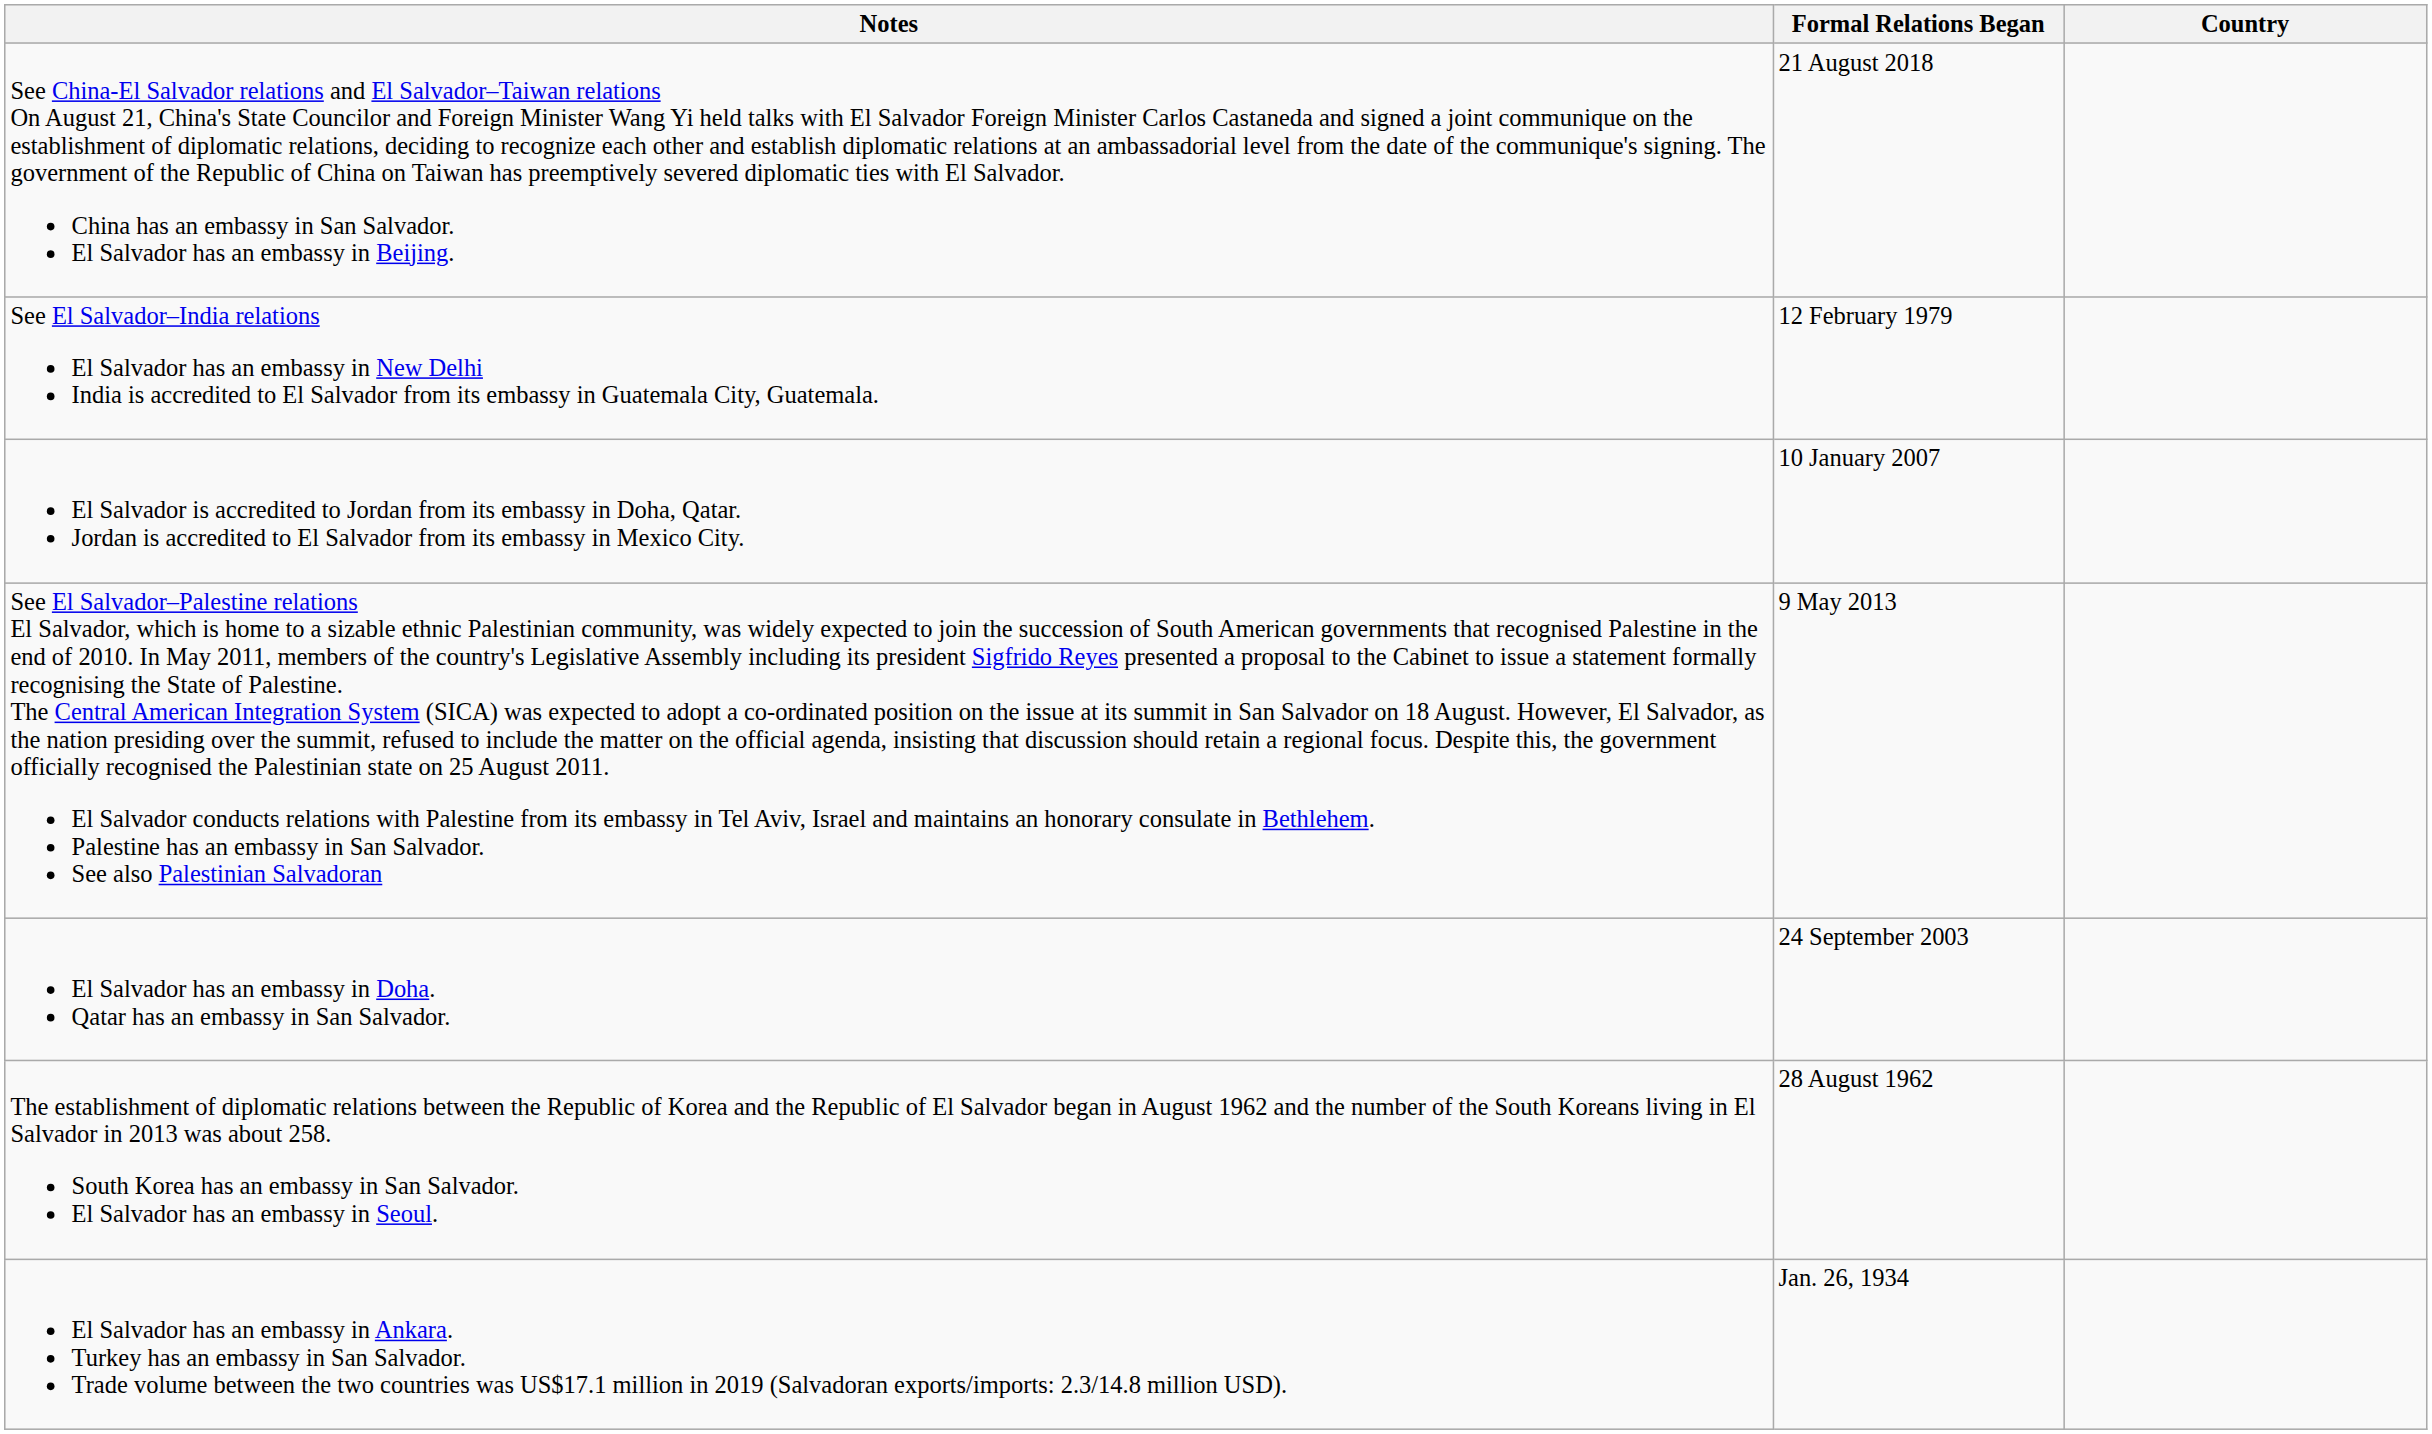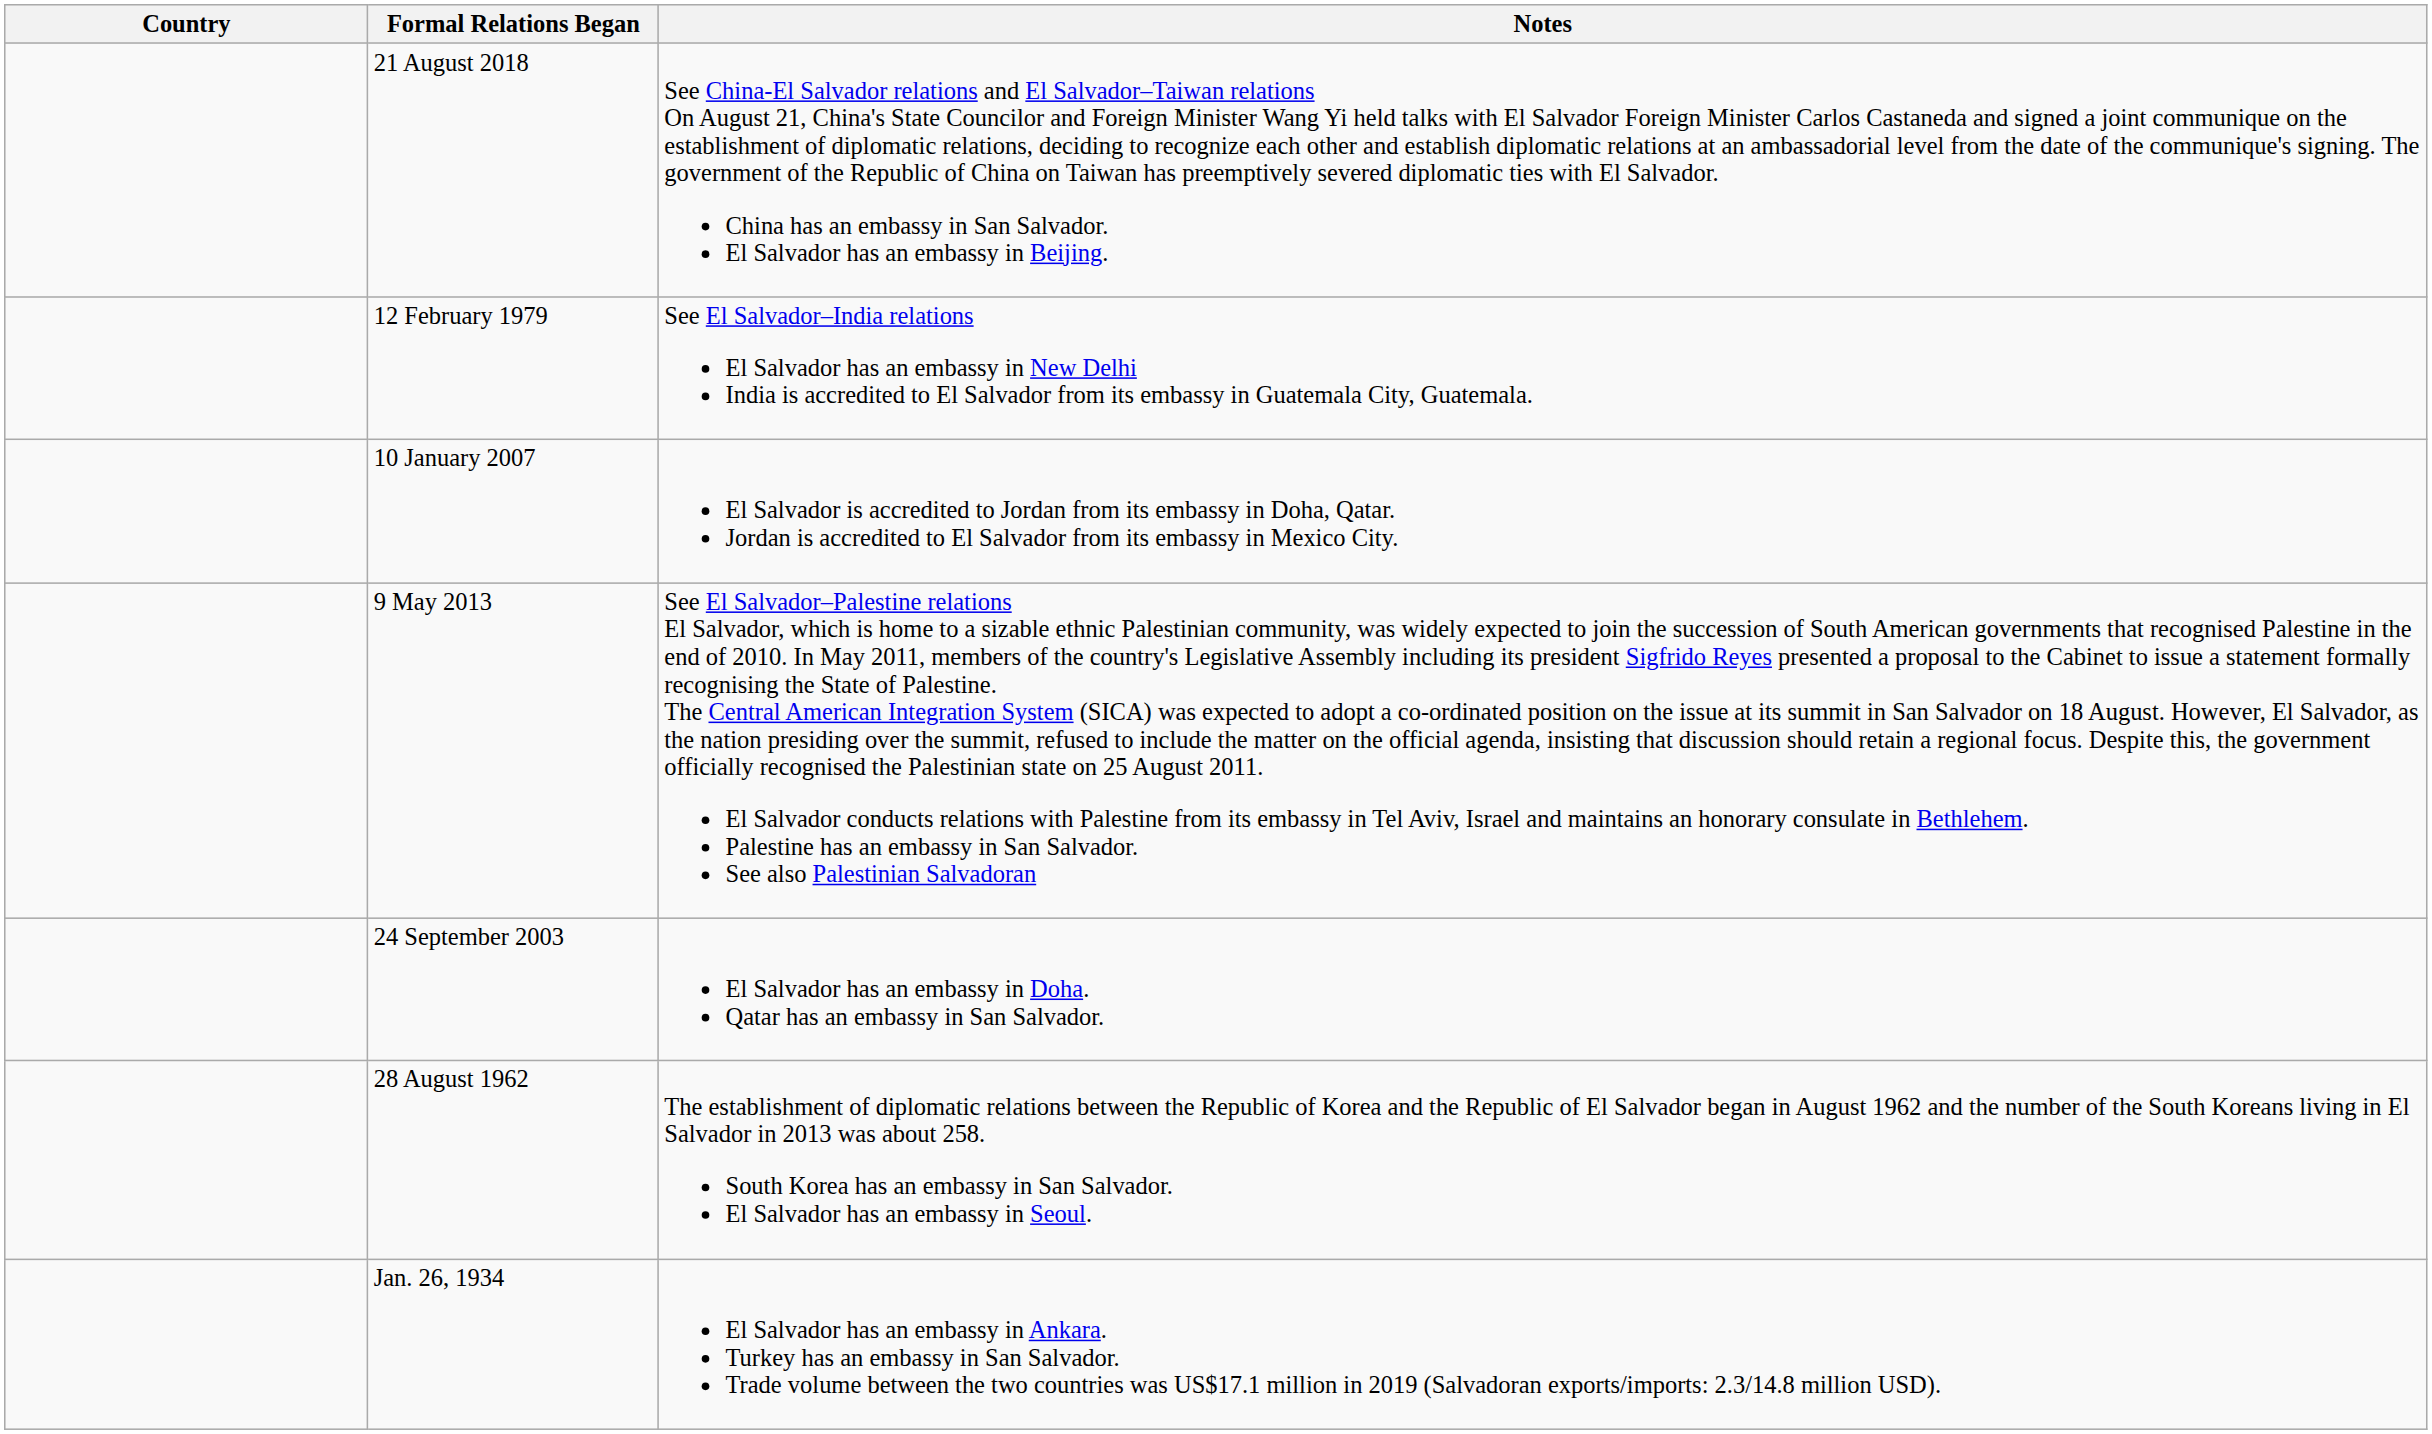columns swapped: Country <-> Notes
